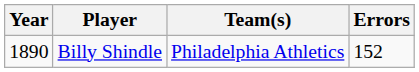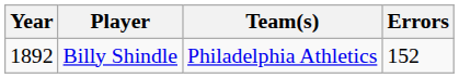Billy Shindle | Year: 1890 -> 1892
